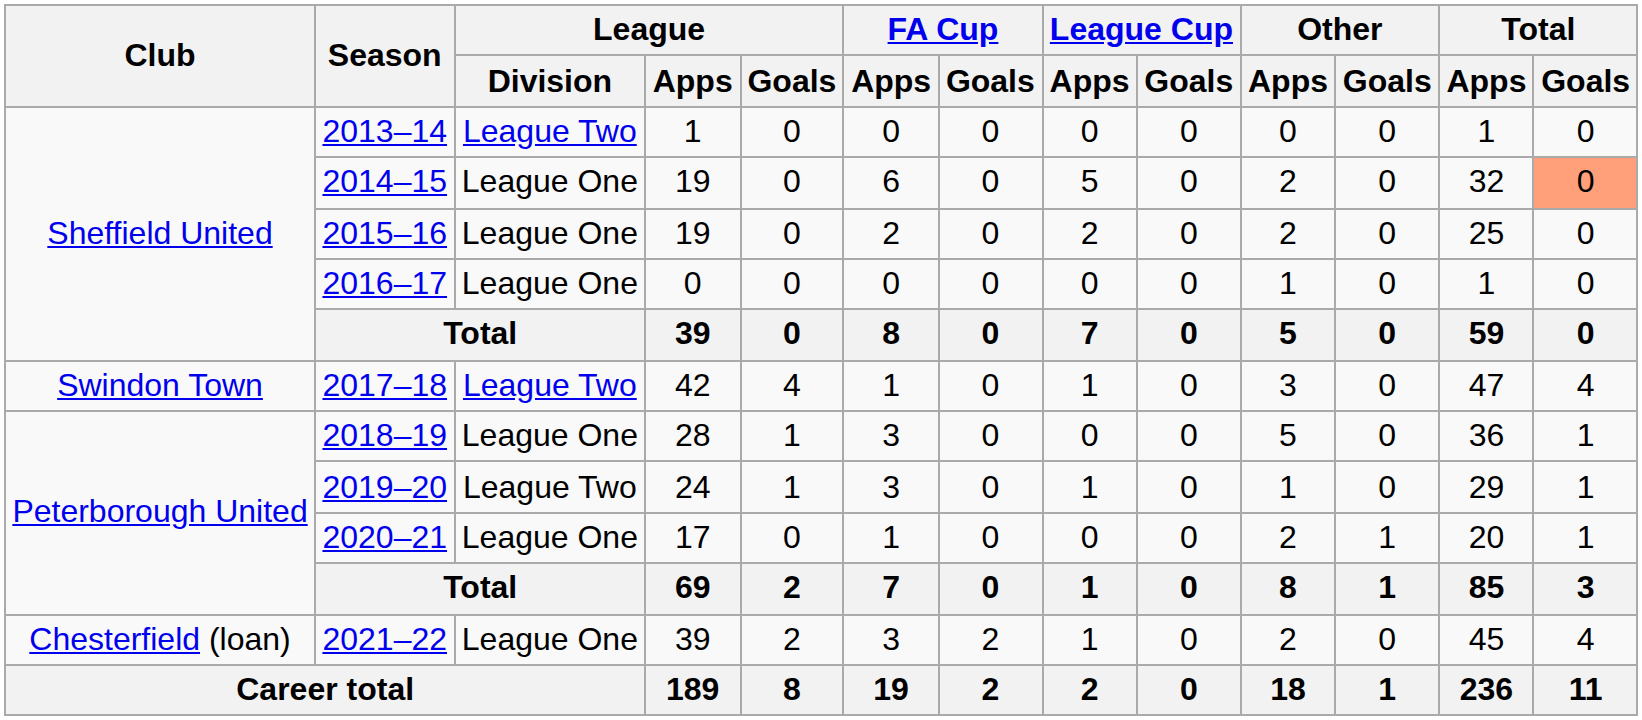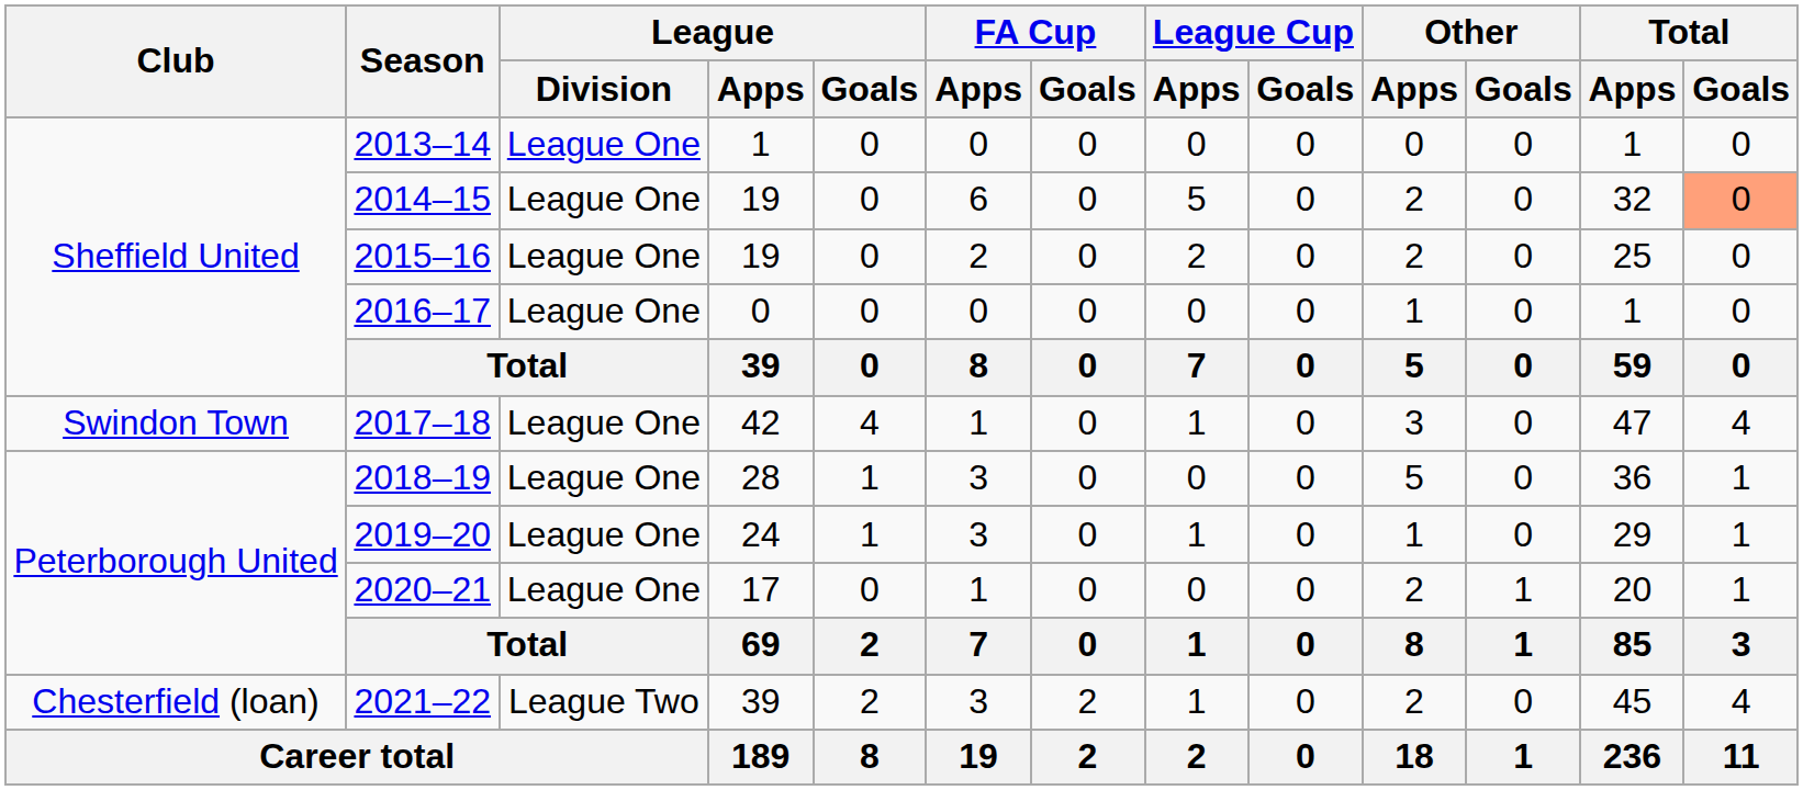2013–14 | League / Division: League Two -> League One
2017–18 | League / Division: League Two -> League One
2019–20 | League / Division: League Two -> League One
2021–22 | League / Division: League One -> League Two
